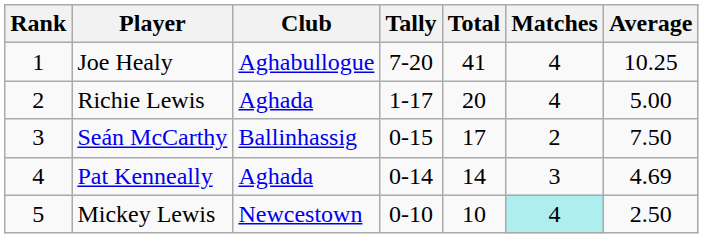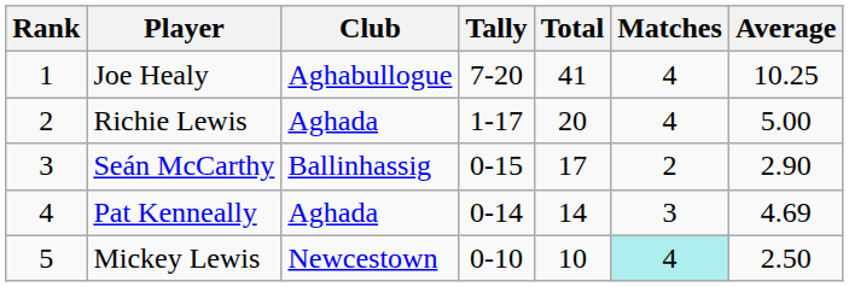Seán McCarthy | Average: 7.50 -> 2.90
